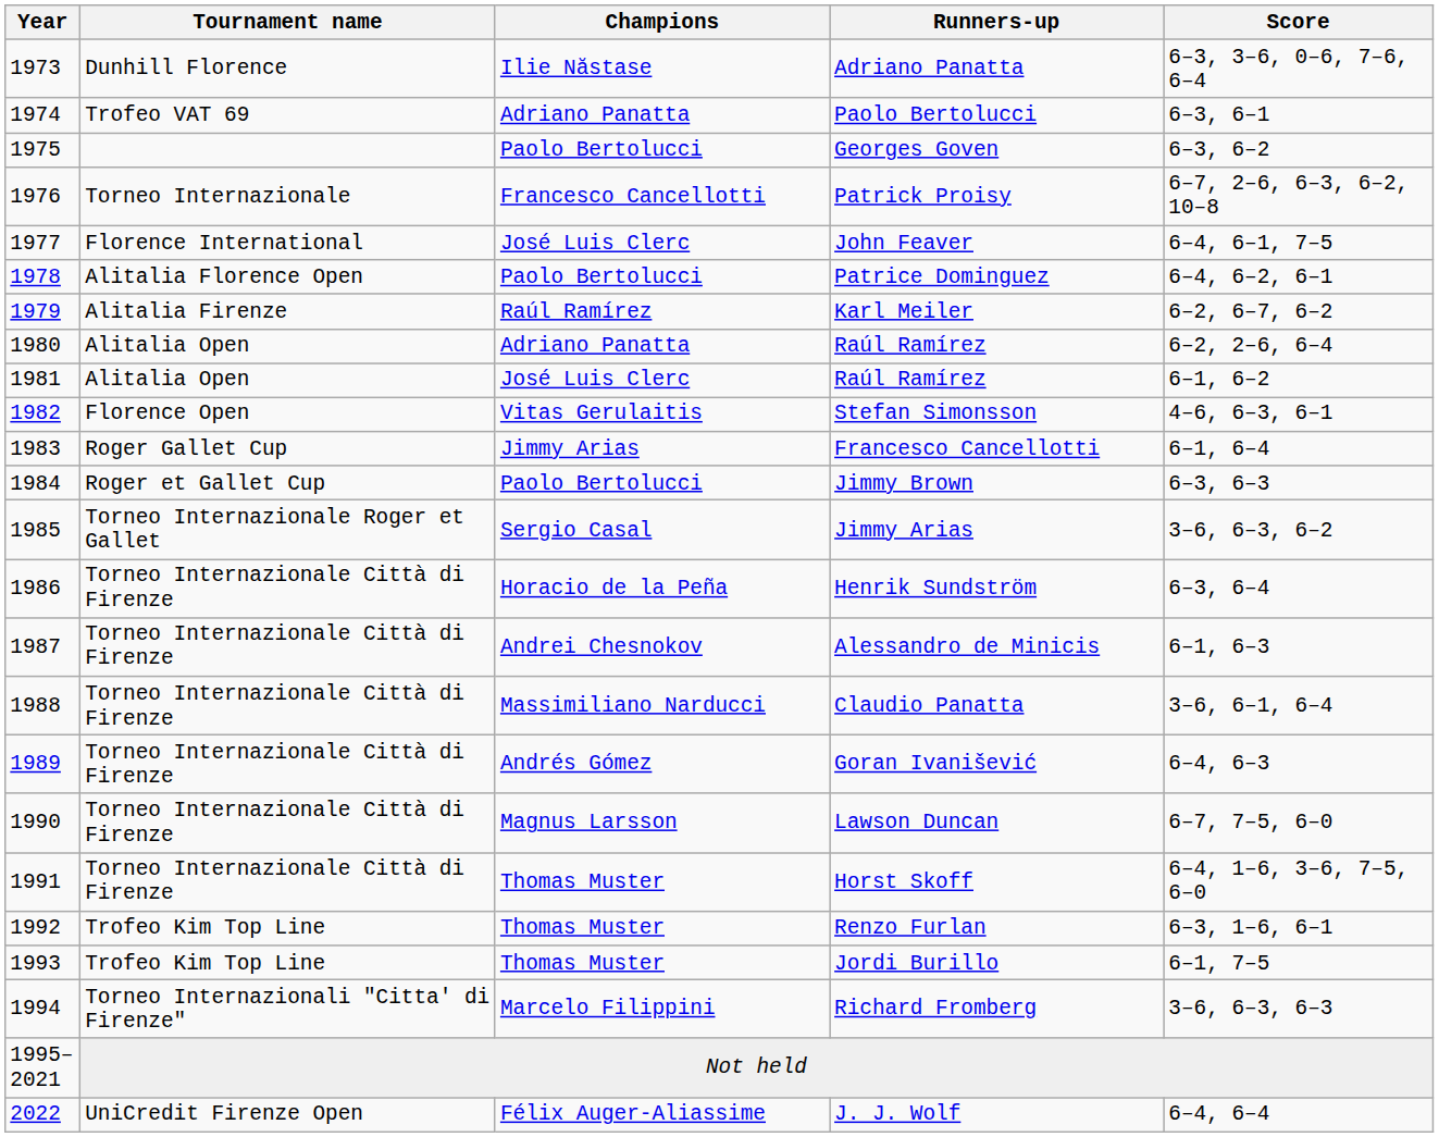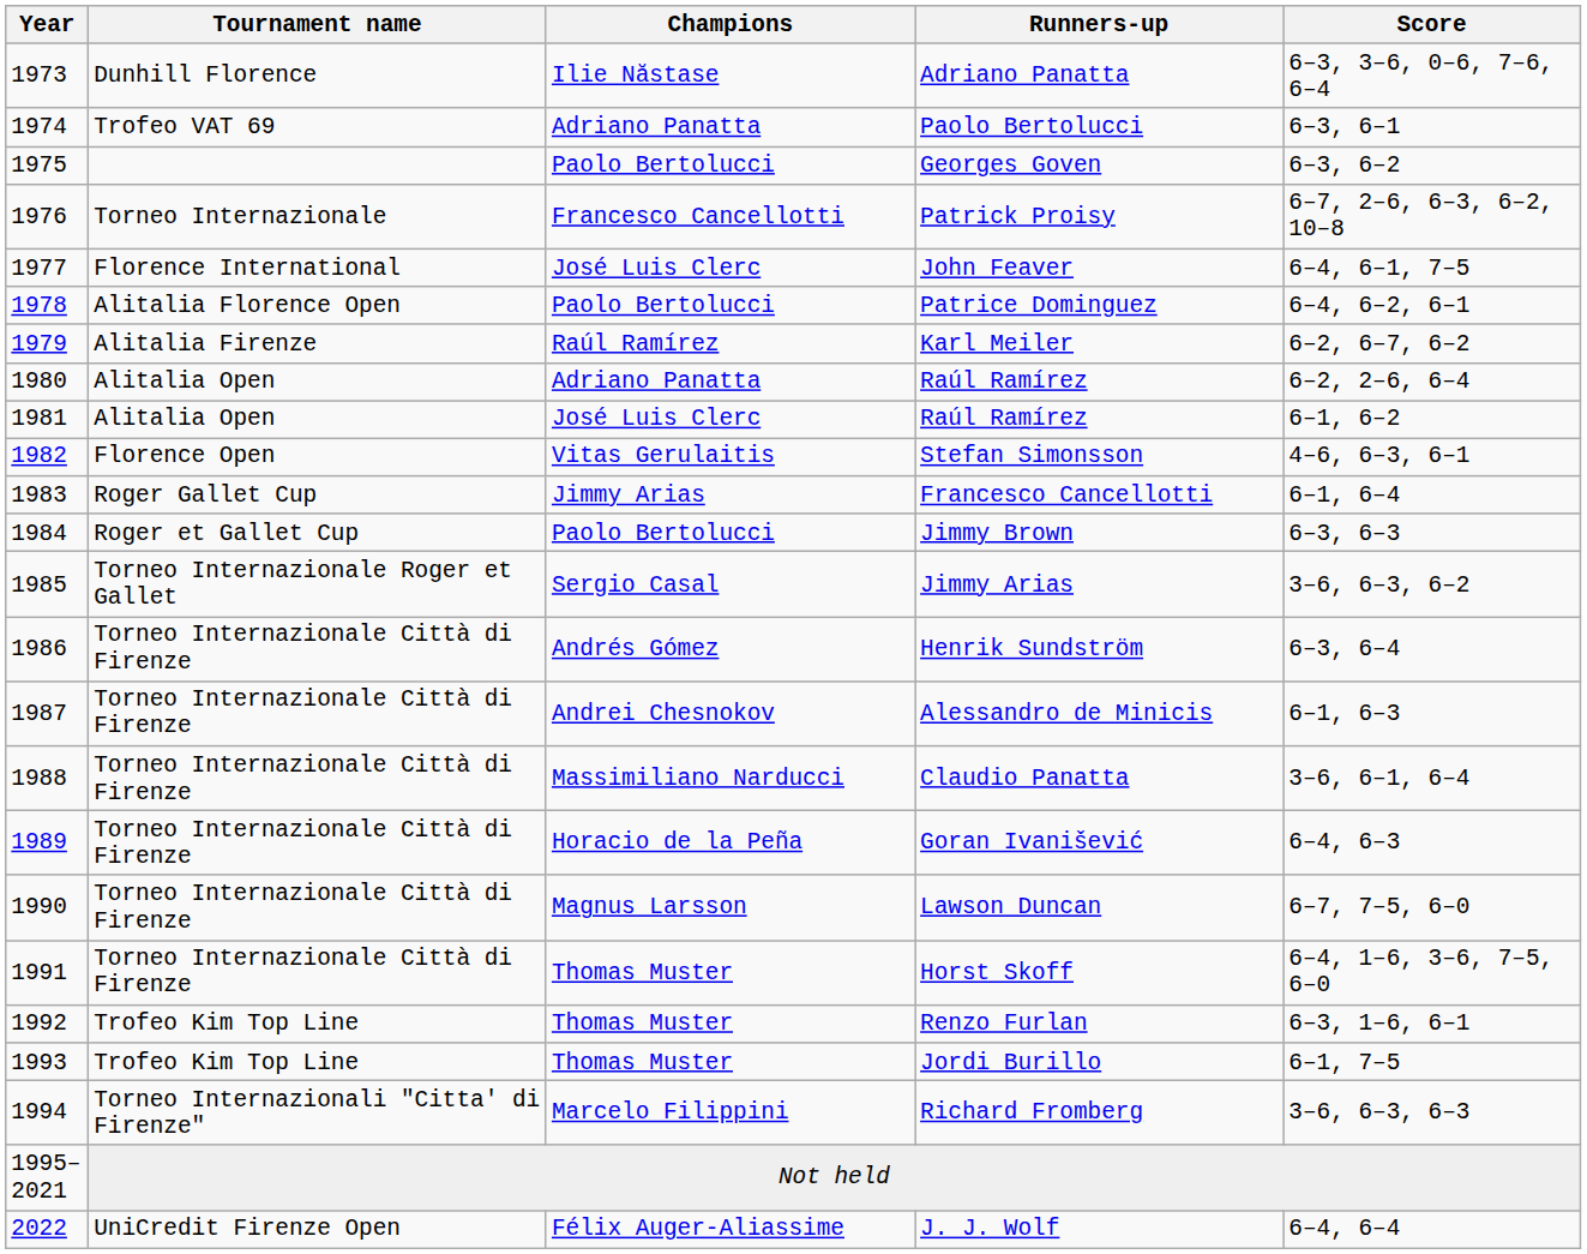Henrik Sundström | Champions: Horacio de la Peña -> Andrés Gómez
Goran Ivanišević | Champions: Andrés Gómez -> Horacio de la Peña
